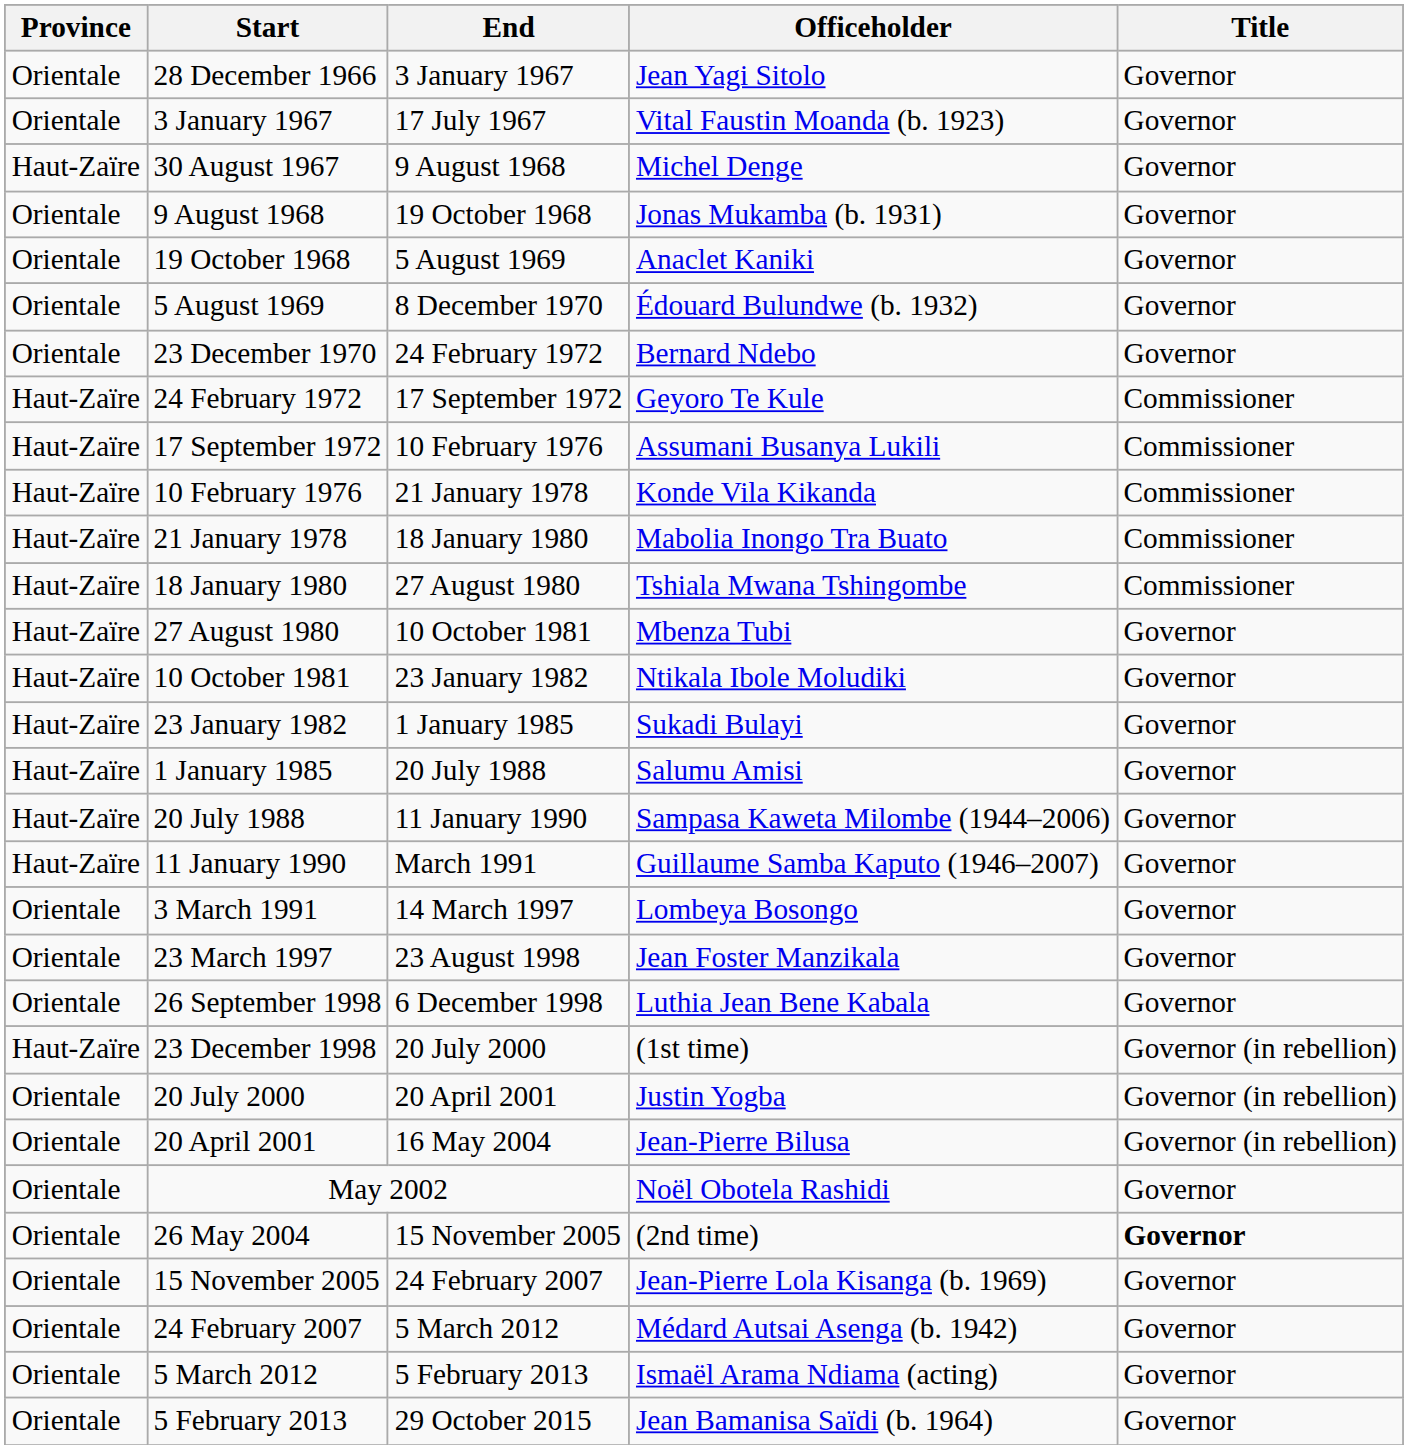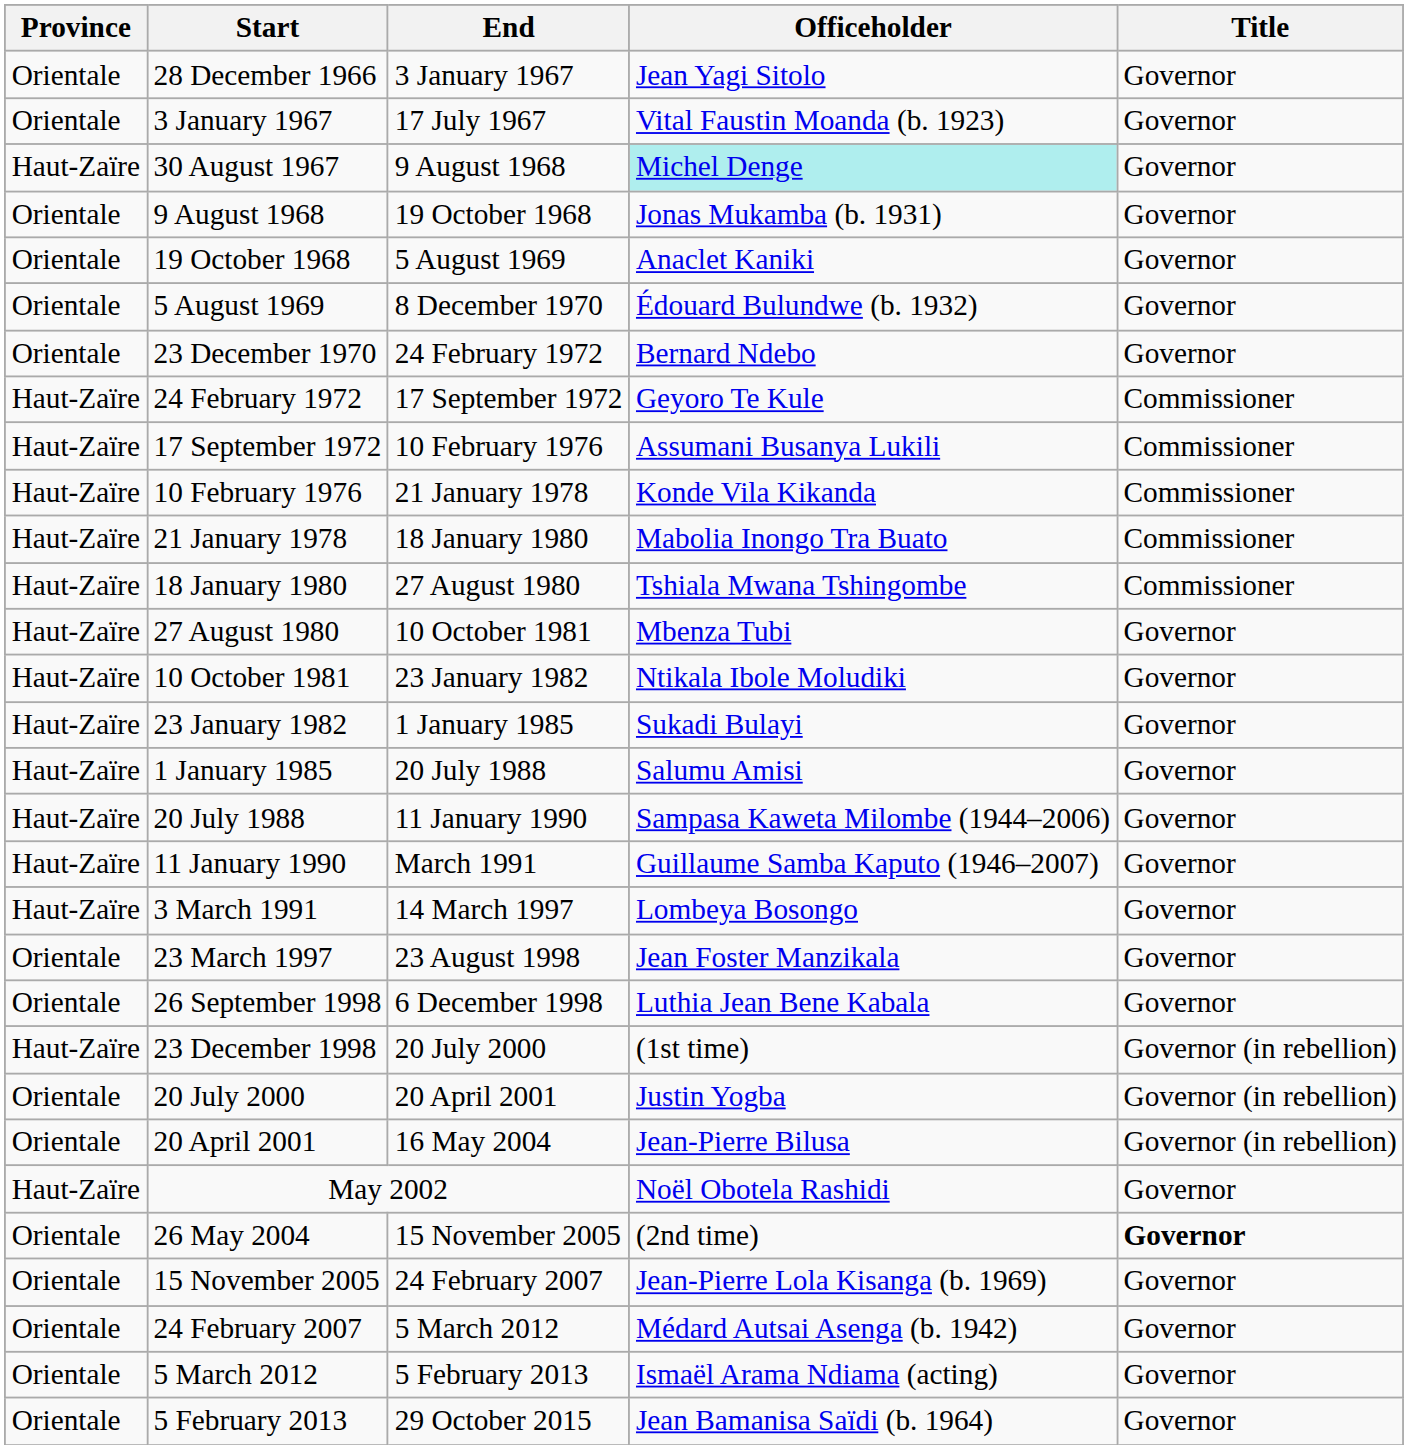30 August 1967 | Officeholder: no background -> paleturquoise background
3 March 1991 | Province: Orientale -> Haut-Zaïre
May 2002 | Province: Orientale -> Haut-Zaïre
